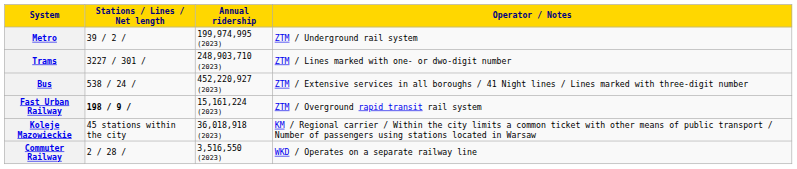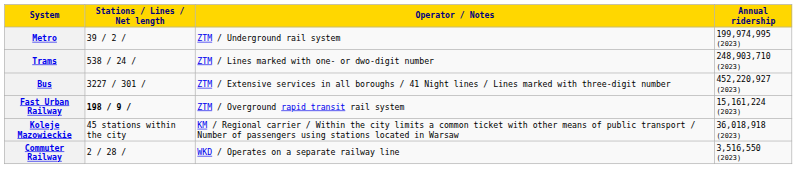columns swapped: Annual ridership <-> Operator / Notes
Trams | Stations / Lines / Net length: 3227 / 301 / -> 538 / 24 /
Bus | Stations / Lines / Net length: 538 / 24 / -> 3227 / 301 /
